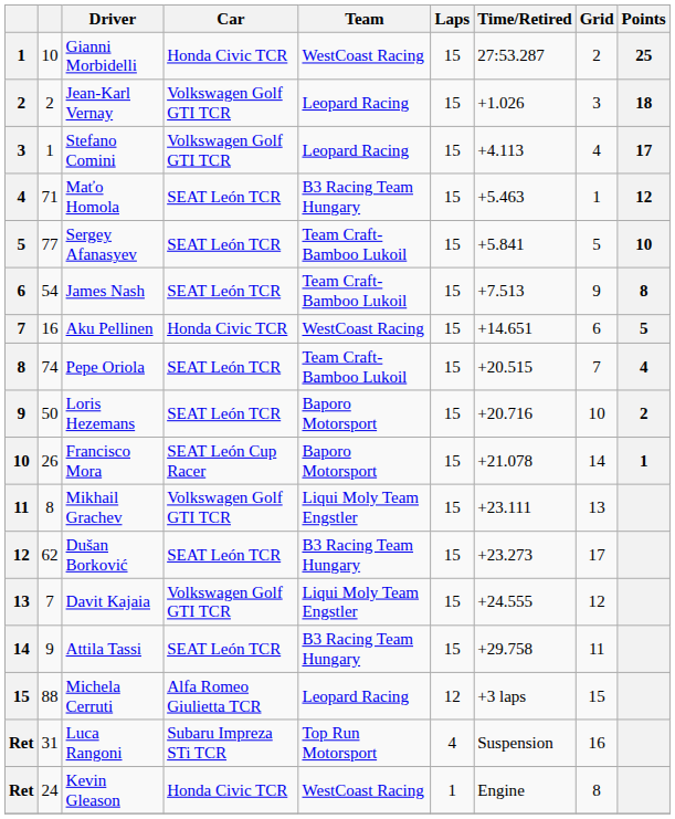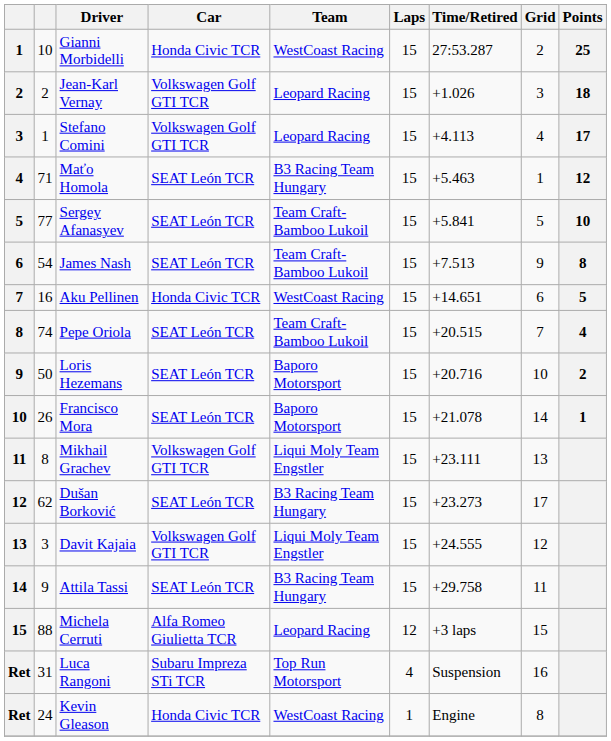Francisco Mora | Car: SEAT León Cup Racer -> SEAT León TCR
Davit Kajaia | column 2: 7 -> 3
